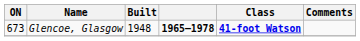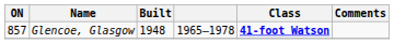Glencoe, Glasgow | ON: 673 -> 857
Glencoe, Glasgow | column 4: bold -> normal
